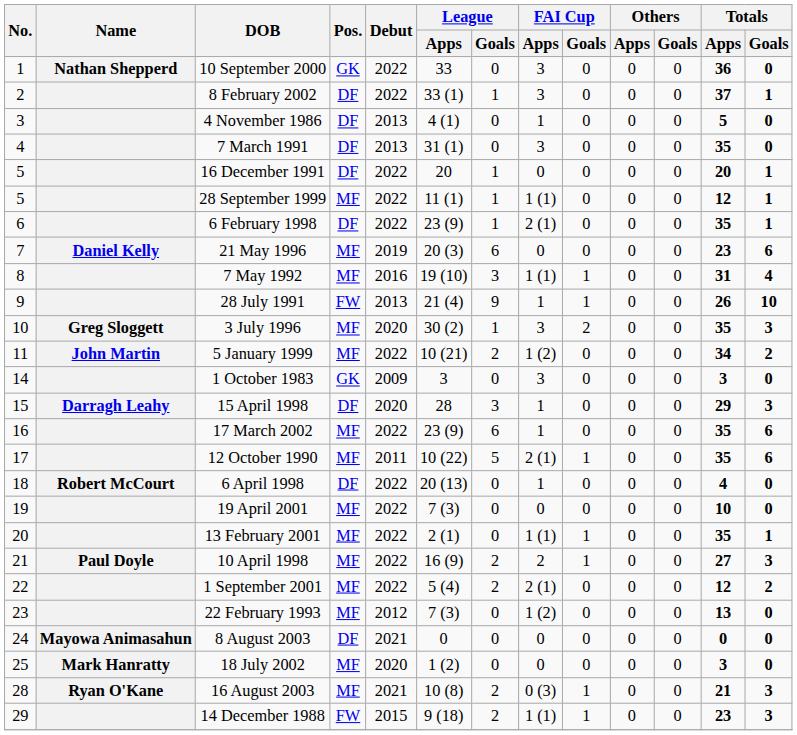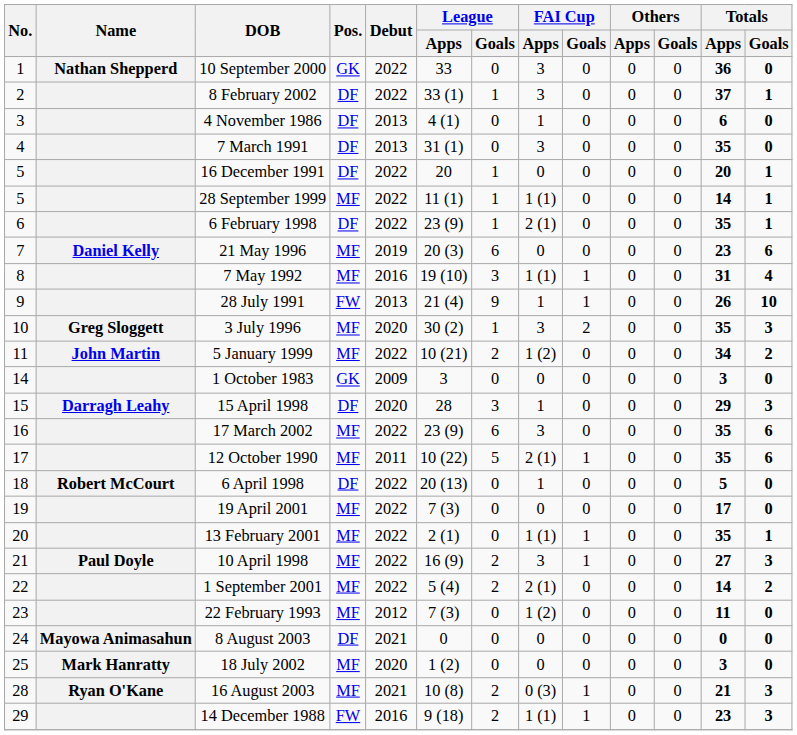4 November 1986 | Totals / Apps: 5 -> 6
28 September 1999 | Totals / Apps: 12 -> 14
1 October 1983 | FAI Cup / Apps: 3 -> 0
17 March 2002 | FAI Cup / Apps: 1 -> 3
6 April 1998 | Totals / Apps: 4 -> 5
19 April 2001 | Totals / Apps: 10 -> 17
10 April 1998 | FAI Cup / Apps: 2 -> 3
1 September 2001 | Totals / Apps: 12 -> 14
22 February 1993 | Totals / Apps: 13 -> 11
14 December 1988 | Debut: 2015 -> 2016
